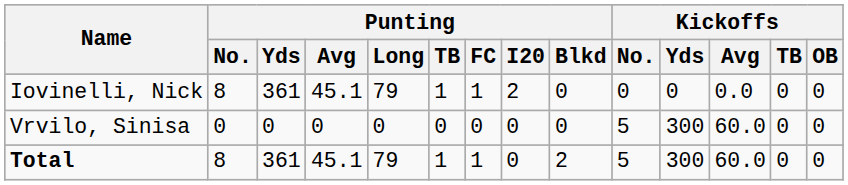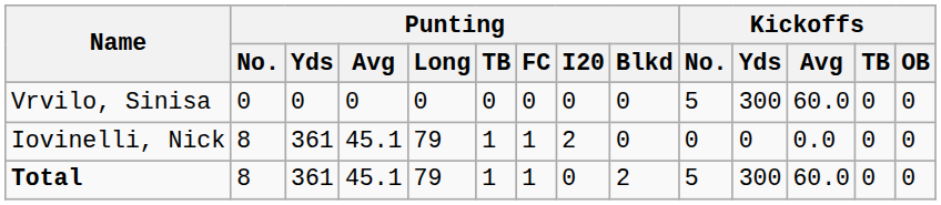rows swapped: Iovinelli, Nick <-> Vrvilo, Sinisa
